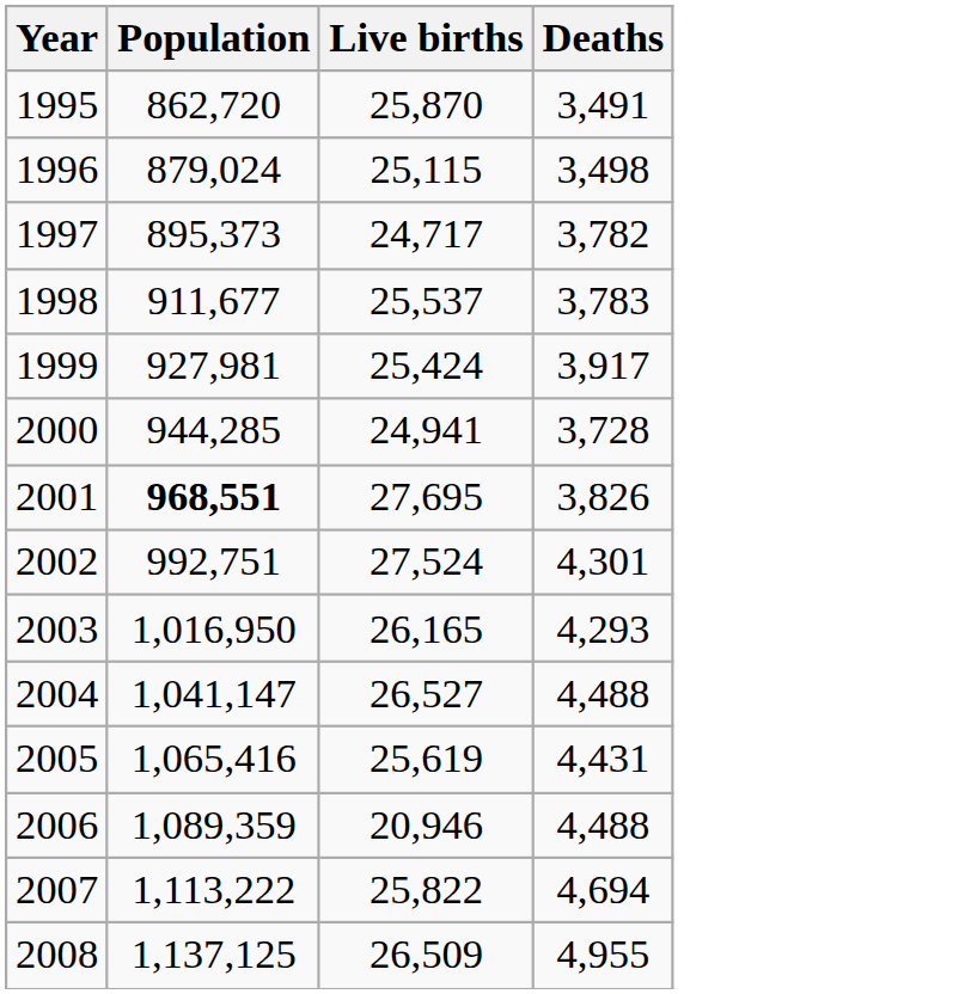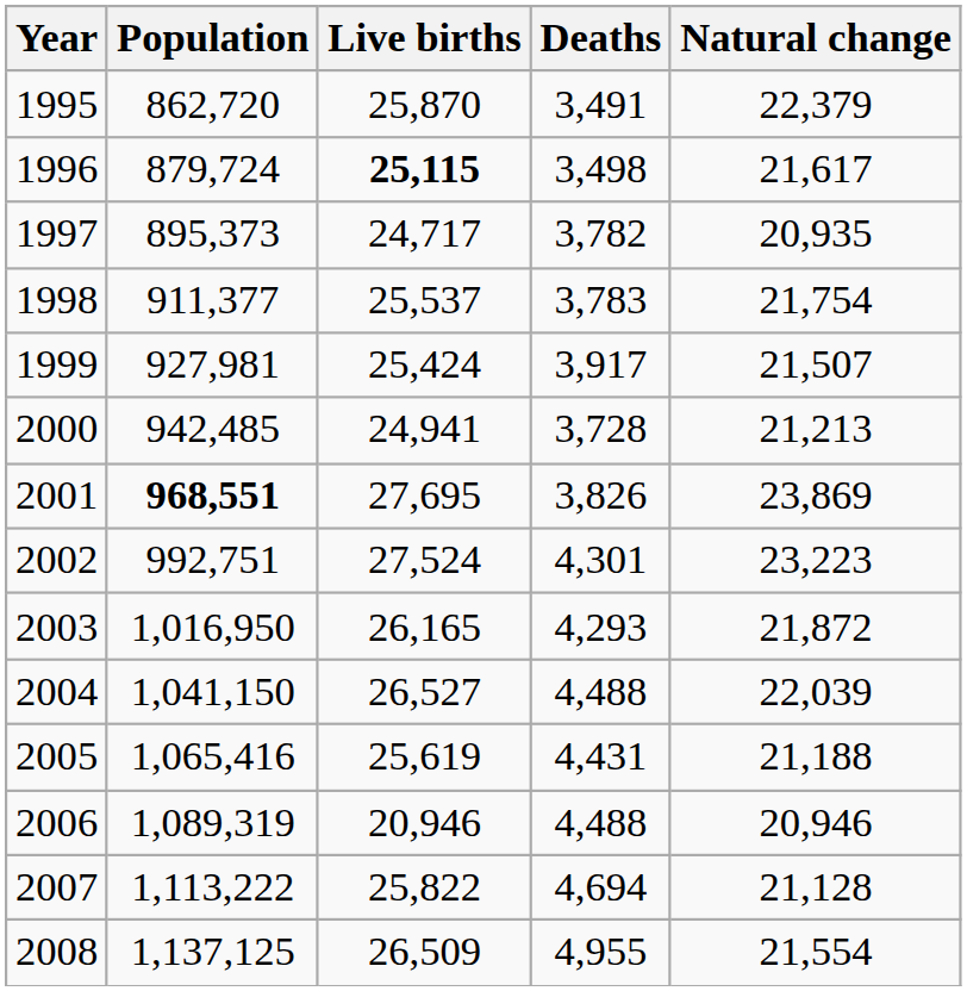+ column: Natural change | 22,379 | 21,617 | 20,935 | 21,754 | 21,507 | 21,213 | 23,869 | 23,223 | 21,872 | 22,039 | 21,188 | 20,946 | 21,128 | 21,554
1996 | Population: 879,024 -> 879,724
1996 | Live births: normal -> bold
1998 | Population: 911,677 -> 911,377
2000 | Population: 944,285 -> 942,485
2004 | Population: 1,041,147 -> 1,041,150
2006 | Population: 1,089,359 -> 1,089,319
